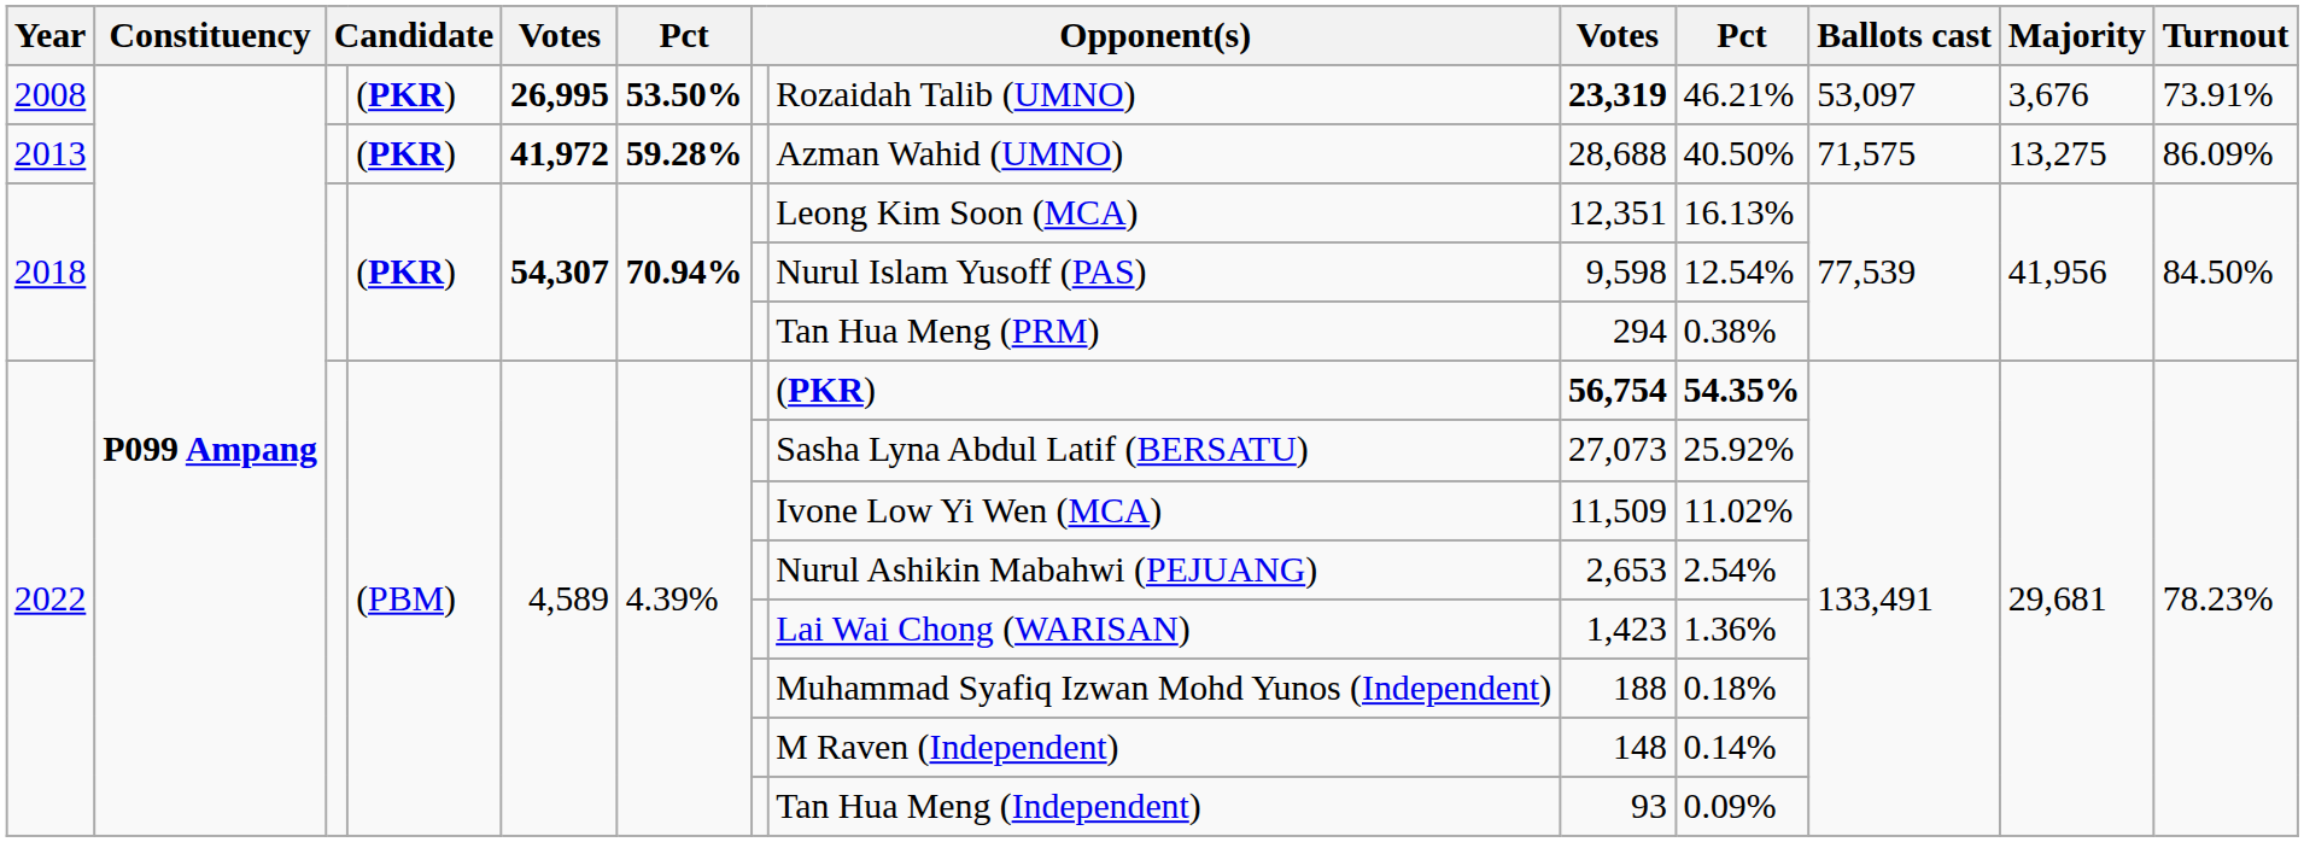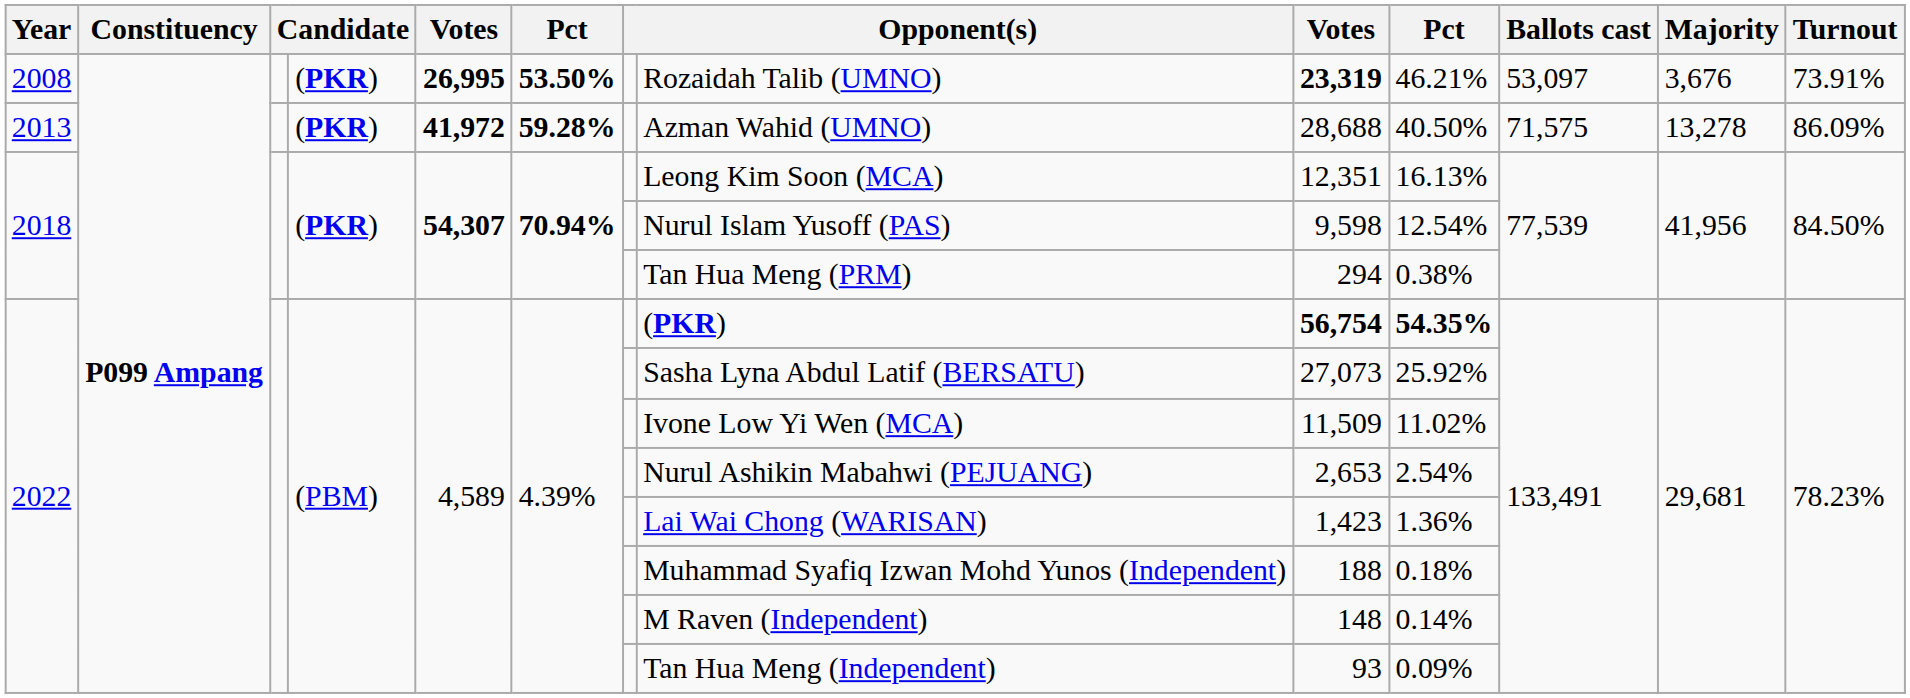2013 | Majority: 13,275 -> 13,278
